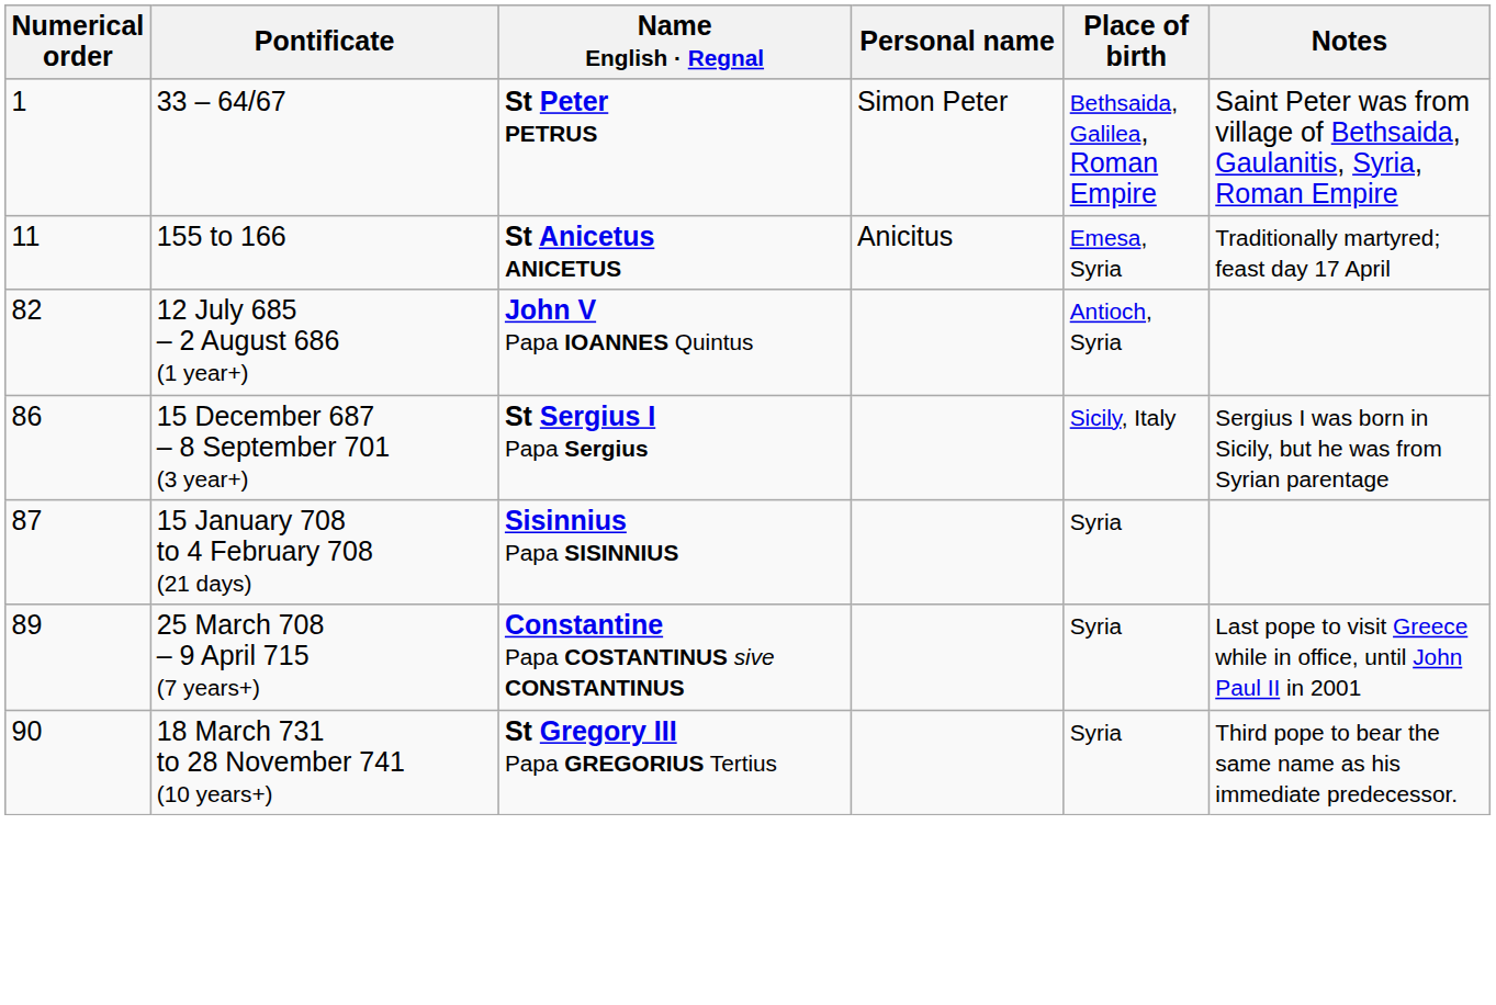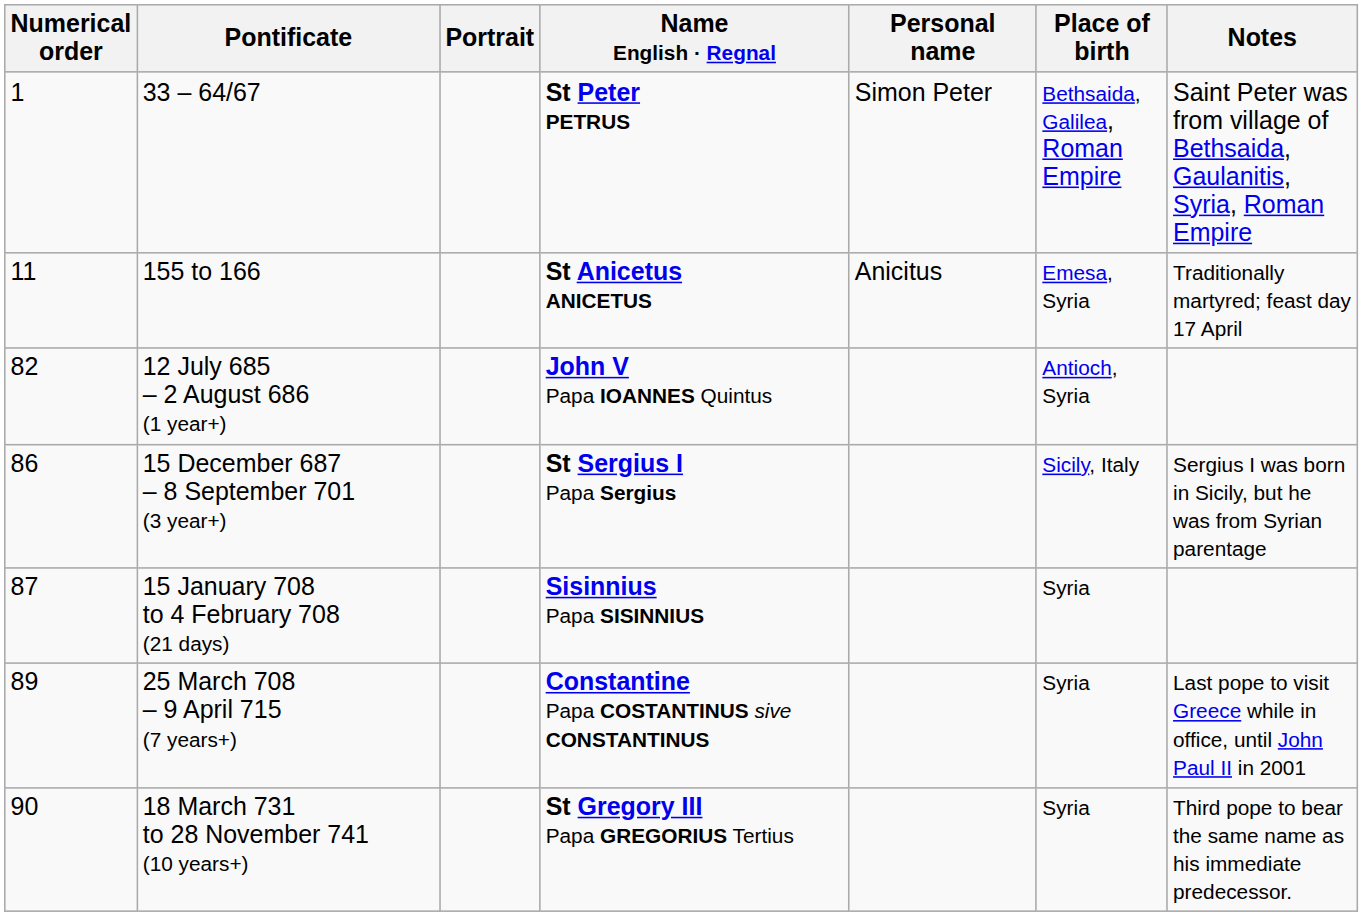+ column: Portrait
